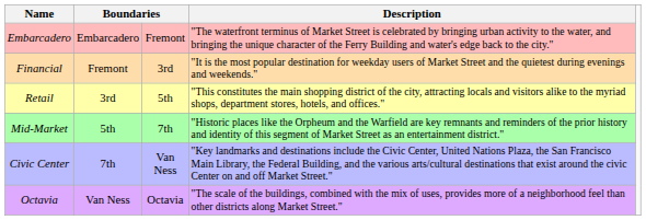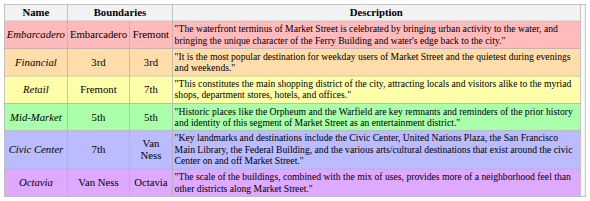Financial | column 2: Fremont -> 3rd
Retail | column 2: 3rd -> Fremont
Retail | column 3: 5th -> 7th
Mid-Market | column 3: 7th -> 5th
